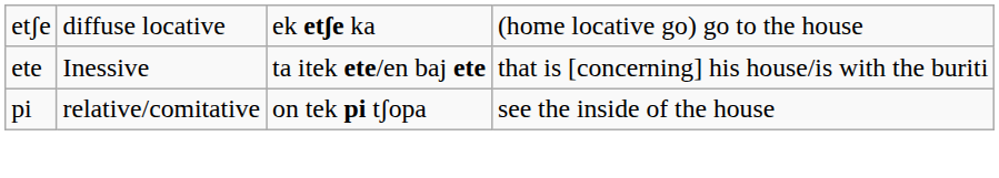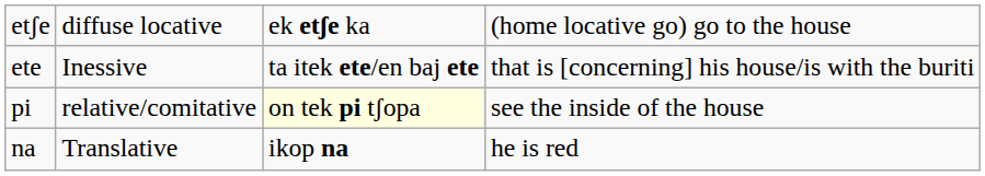pi | column 3: no background -> lightyellow background
+ row: na | Translative | ikop na | he is red
